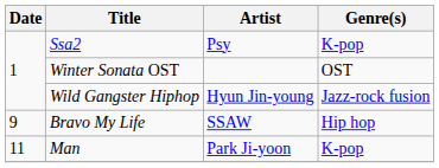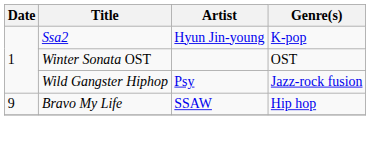Ssa2 | Artist: Psy -> Hyun Jin-young
Wild Gangster Hiphop | Artist: Hyun Jin-young -> Psy
- row: 11 | Man | Park Ji-yoon | K-pop
